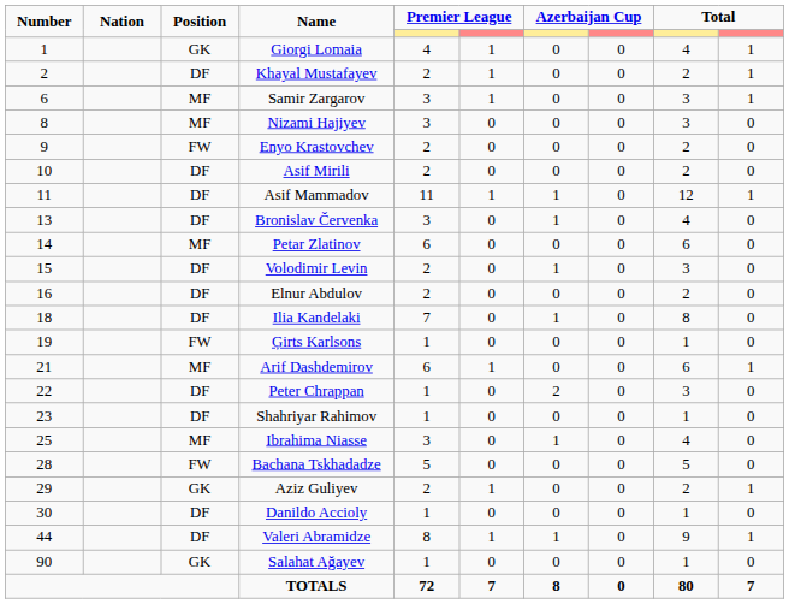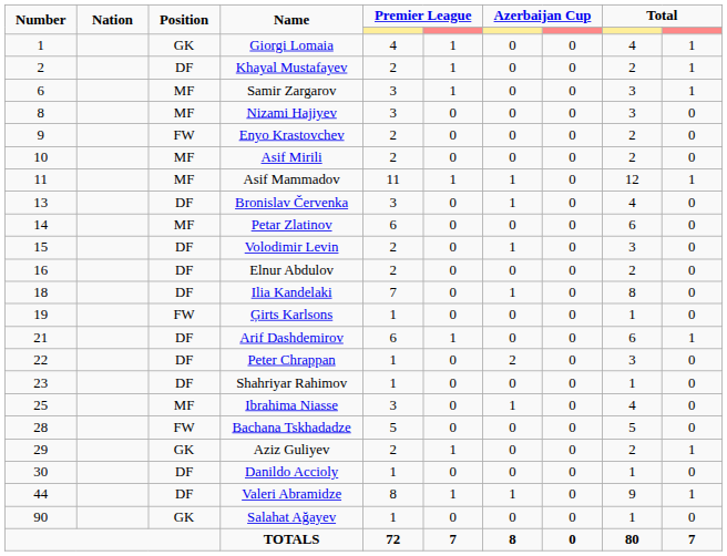Asif Mirili | Position: DF -> MF
Asif Mammadov | Position: DF -> MF
Arif Dashdemirov | Position: MF -> DF
